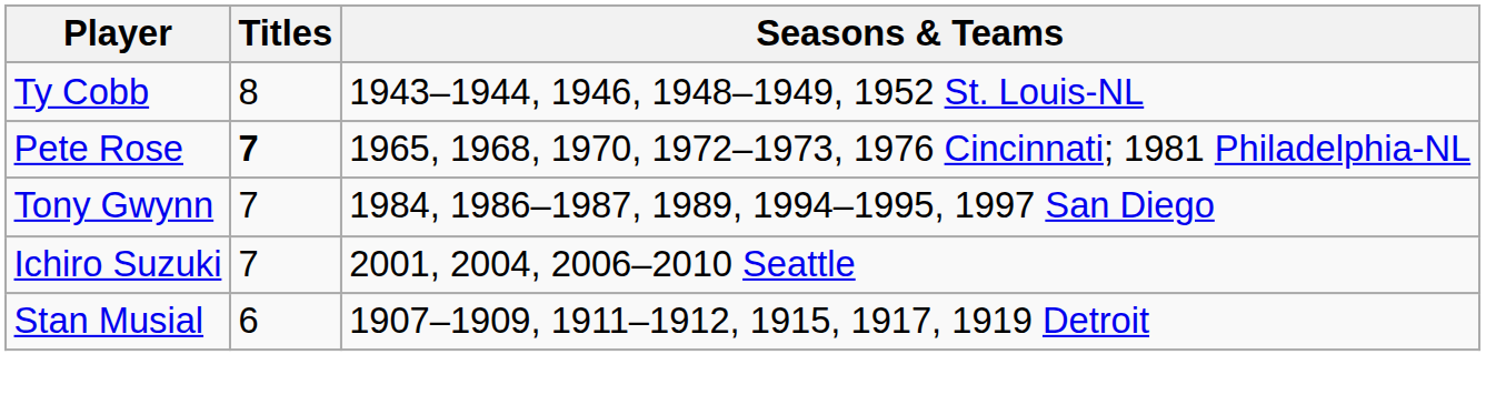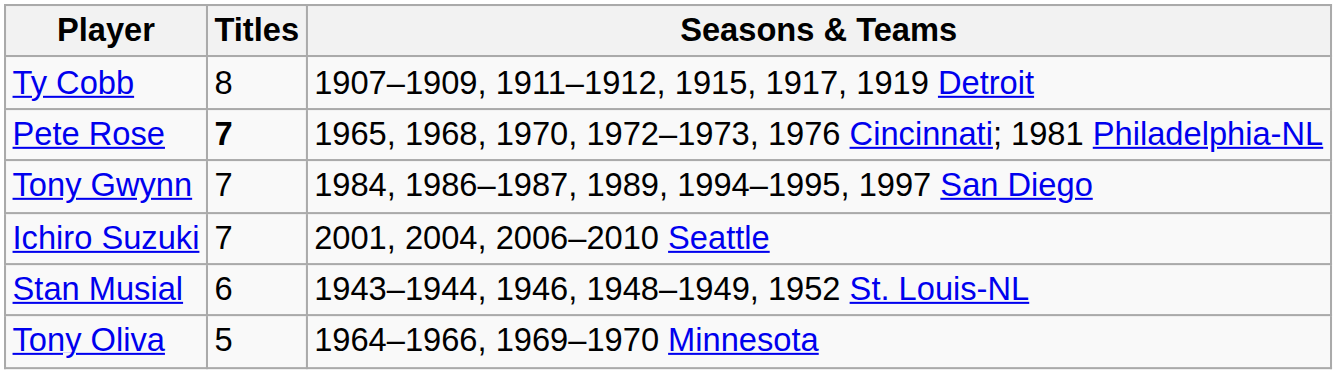Ty Cobb | Seasons & Teams: 1943–1944, 1946, 1948–1949, 1952 St. Louis-NL -> 1907–1909, 1911–1912, 1915, 1917, 1919 Detroit
Stan Musial | Seasons & Teams: 1907–1909, 1911–1912, 1915, 1917, 1919 Detroit -> 1943–1944, 1946, 1948–1949, 1952 St. Louis-NL
+ row: Tony Oliva | 5 | 1964–1966, 1969–1970 Minnesota
